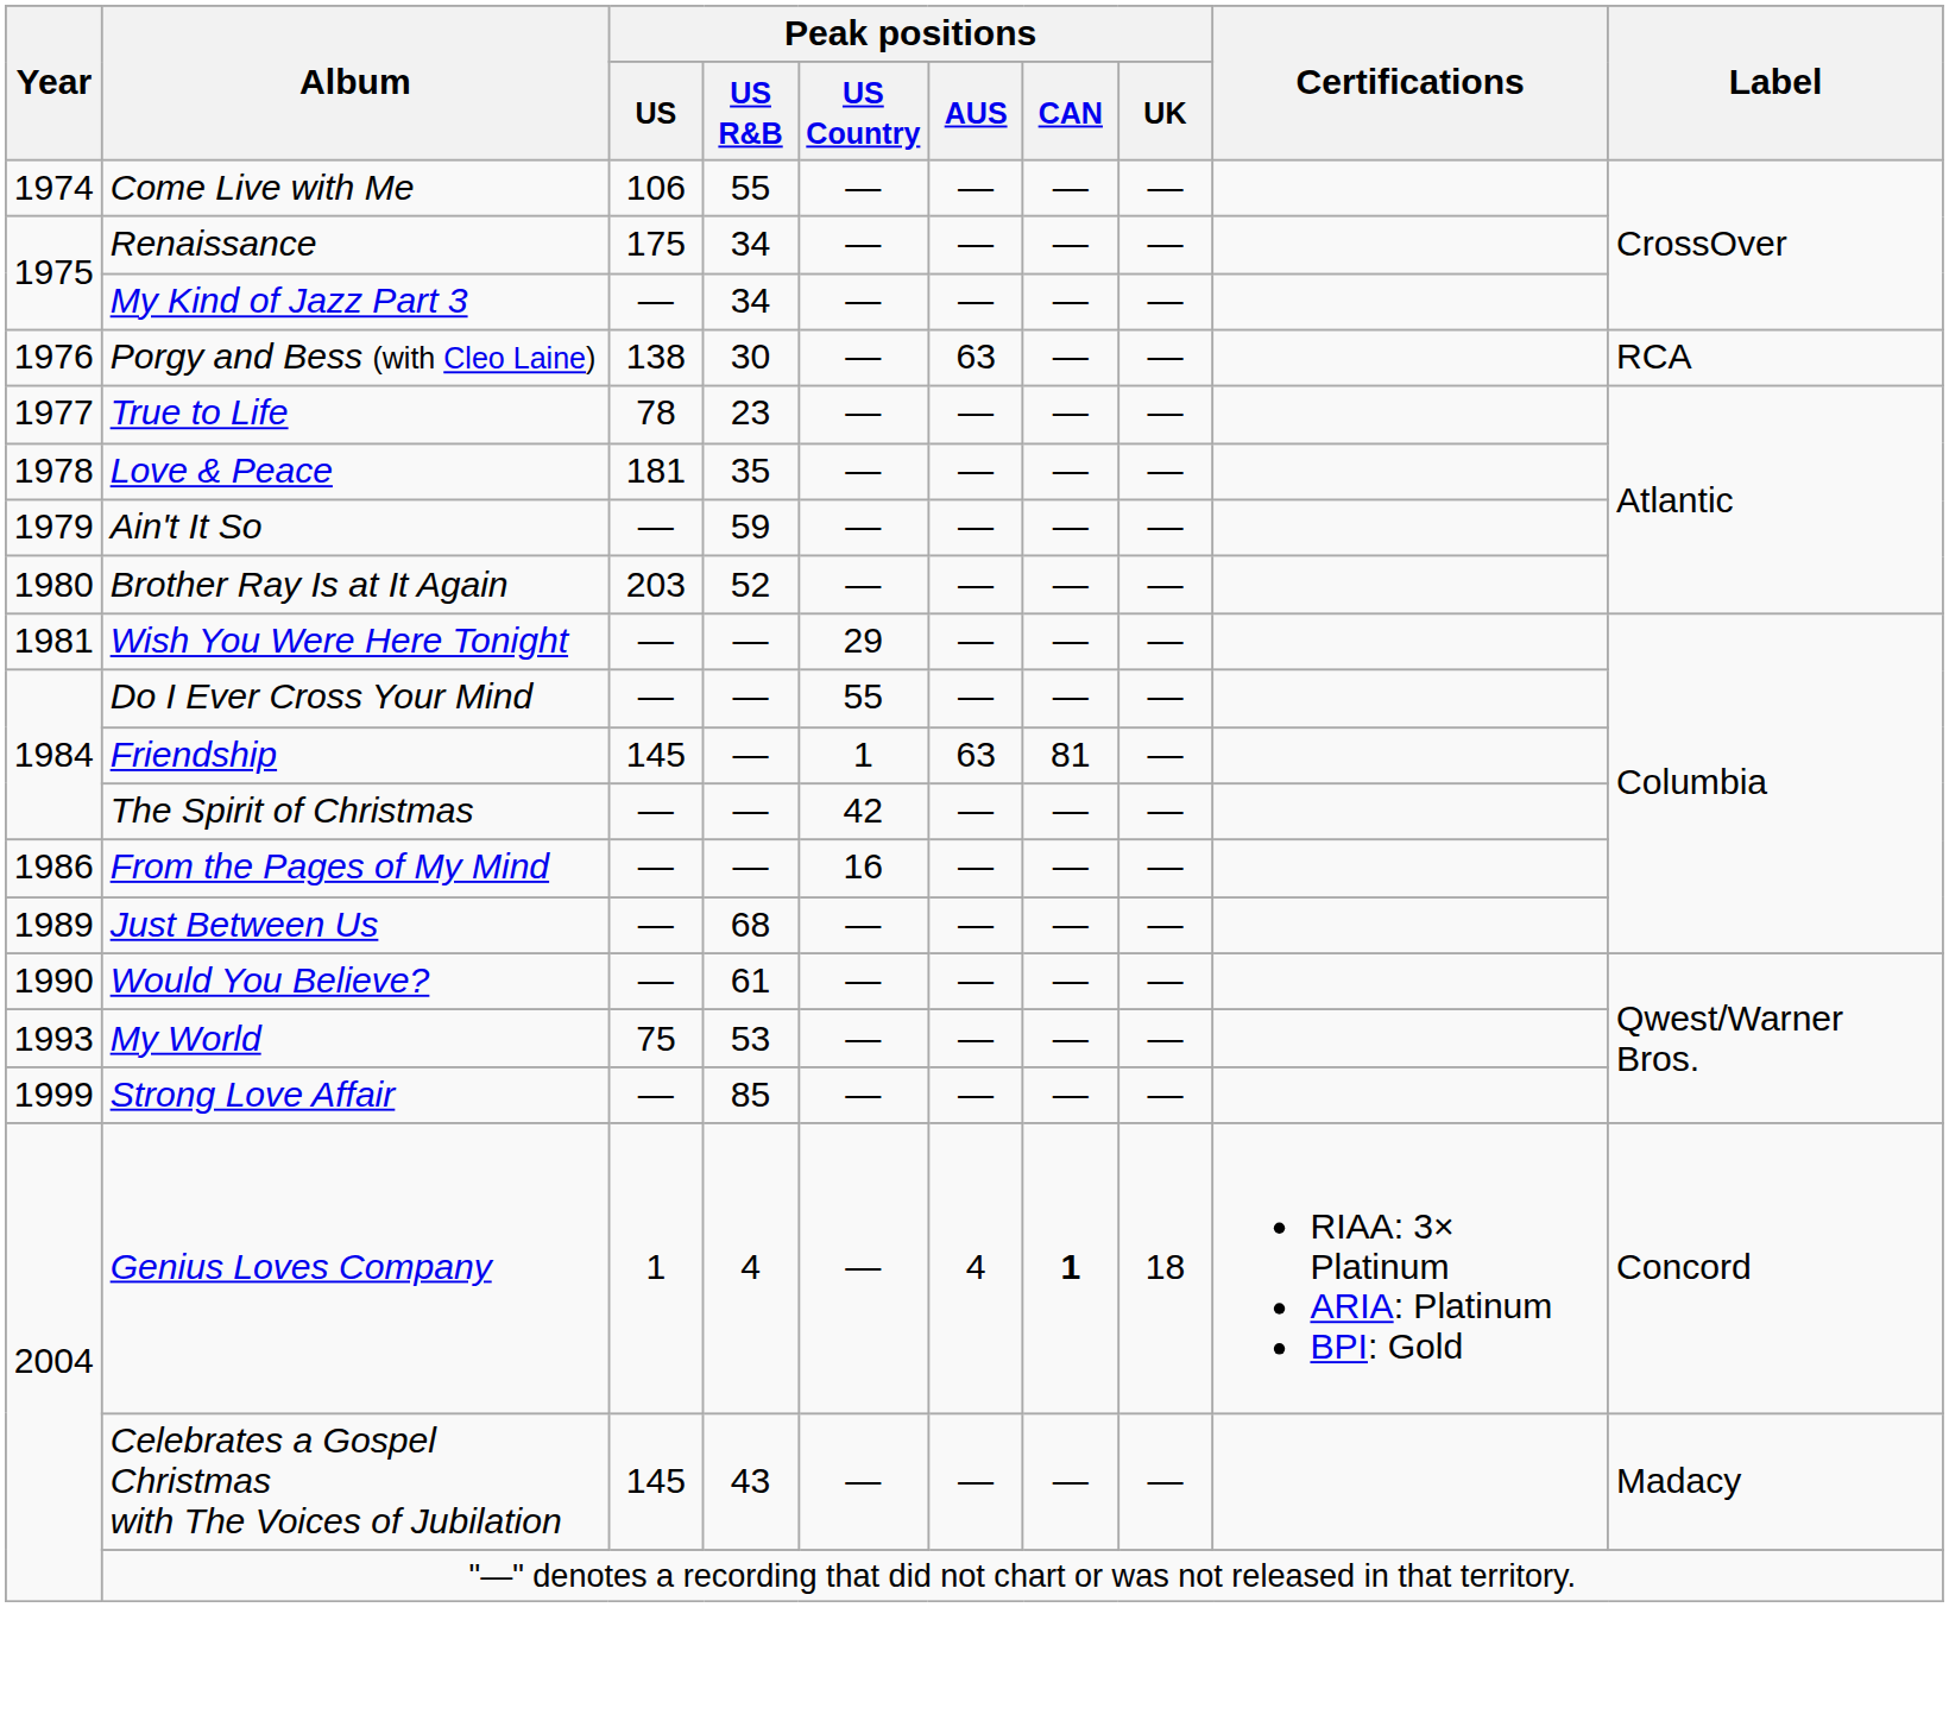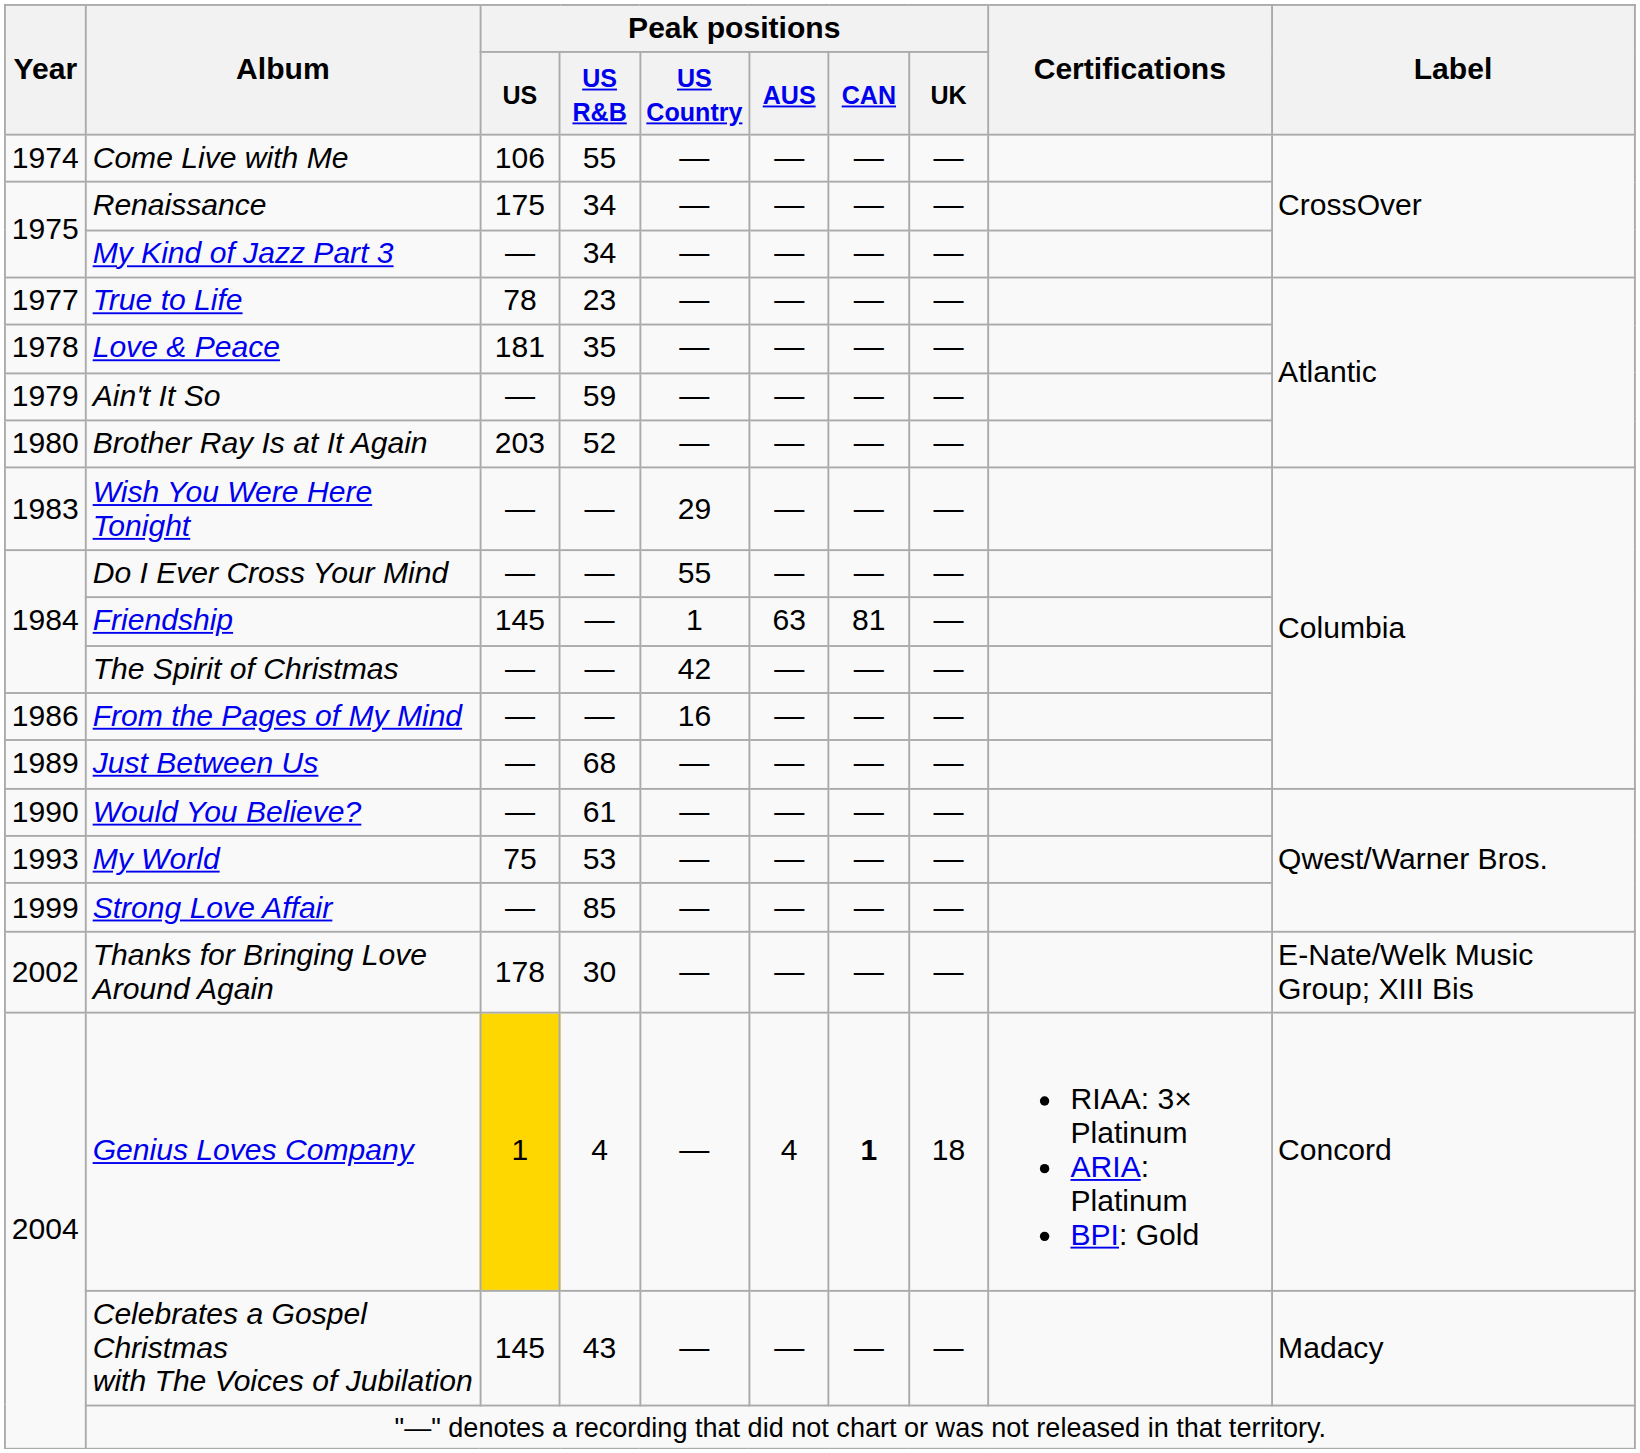- row: 1976 | Porgy and Bess (with Cleo Laine) | 138 | 30 | — | 63 | — | — | RCA
Wish You Were Here Tonight | Year: 1981 -> 1983
+ row: 2002 | Thanks for Bringing Love Around Again | 178 | 30 | — | — | — | — | E-Nate/Welk Music Group; XIII Bis
Genius Loves Company | Peak positions / US: no background -> gold background
